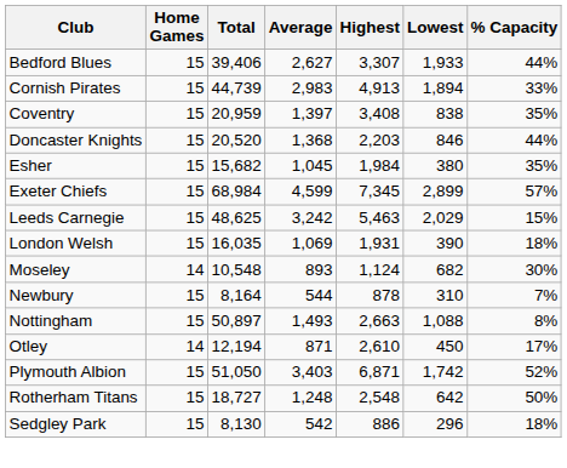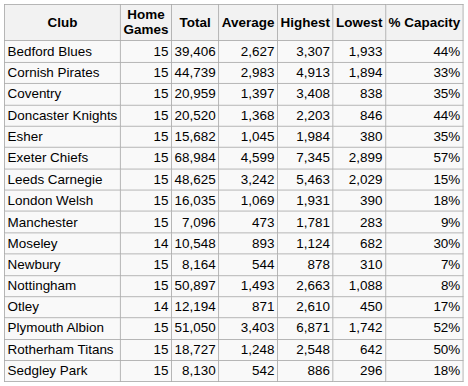+ row: Manchester | 15 | 7,096 | 473 | 1,781 | 283 | 9%
